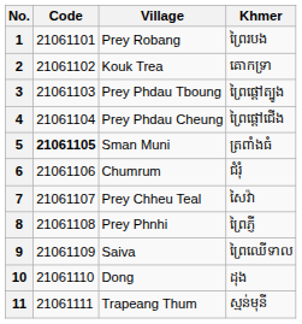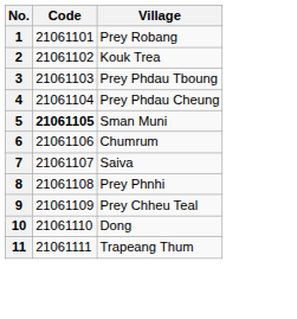- column: Khmer | ព្រៃរបង | គោកទ្រា | ព្រៃផ្ដៅត្បូង | ព្រៃផ្ដៅជើង | ត្រពាំងធំ | ជំរុំ | សៃវ៉ា | ព្រៃភ្ញី | ព្រៃឈើទាល | ដុង | ស្មន់មុនី
7 | Village: Prey Chheu Teal -> Saiva
9 | Village: Saiva -> Prey Chheu Teal
